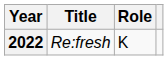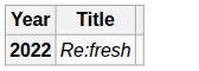- column: Role | K
